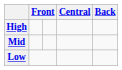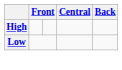- row: Mid
